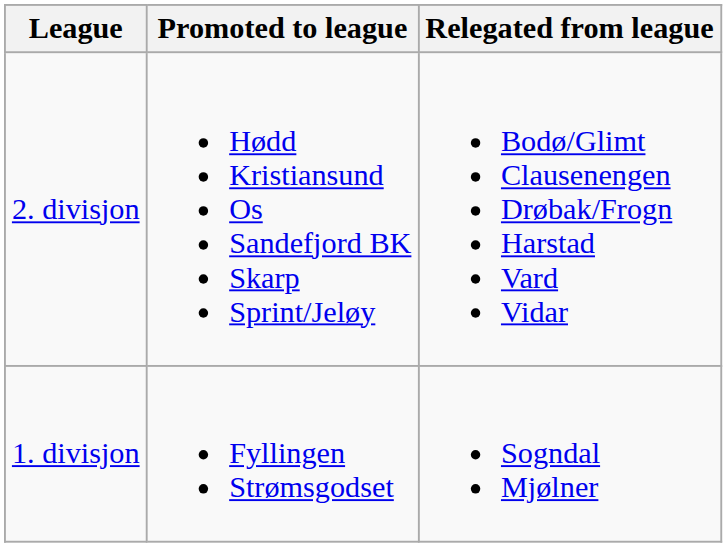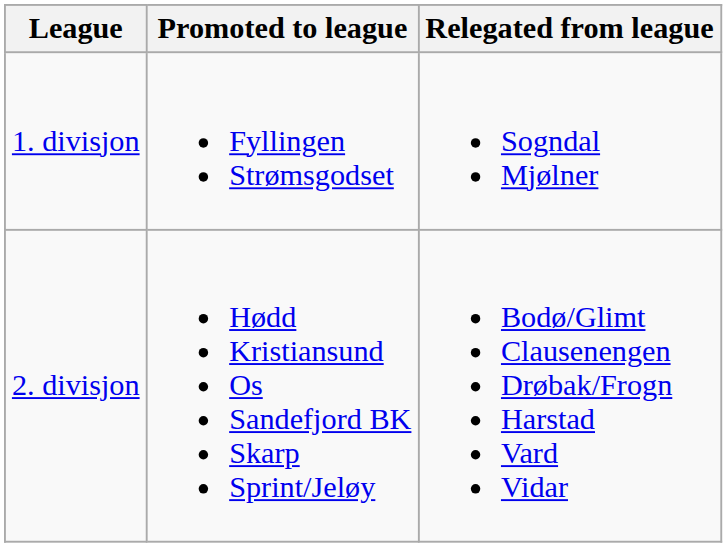rows swapped: 1. divisjon <-> 2. divisjon
